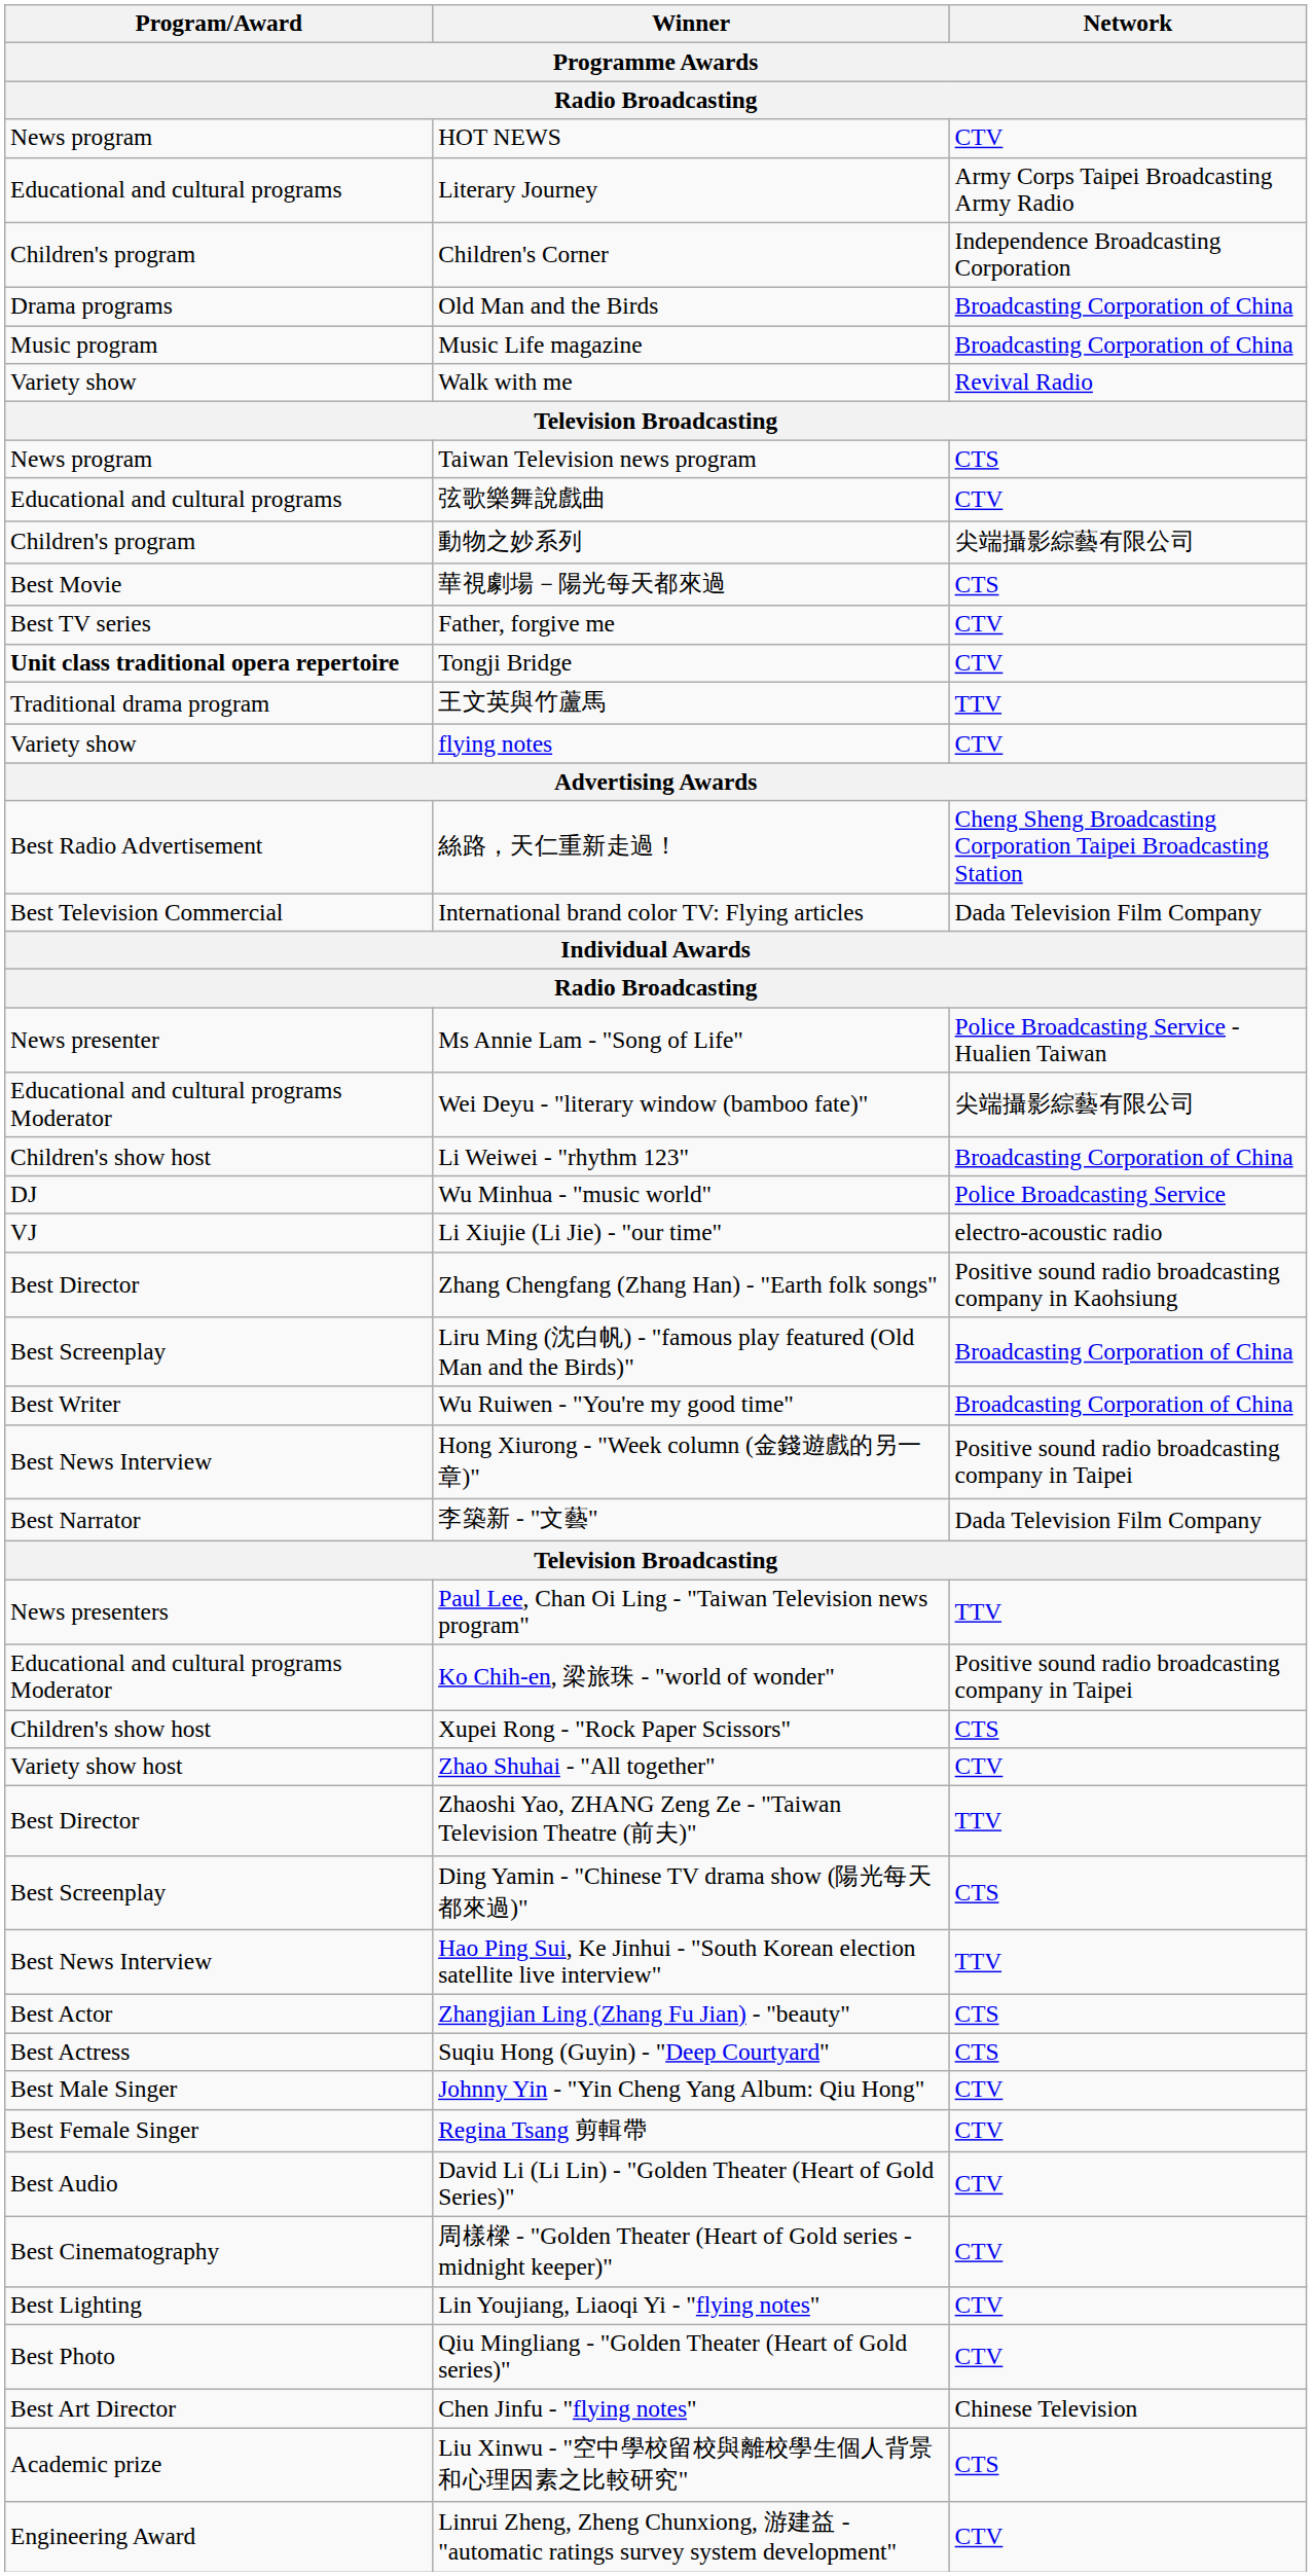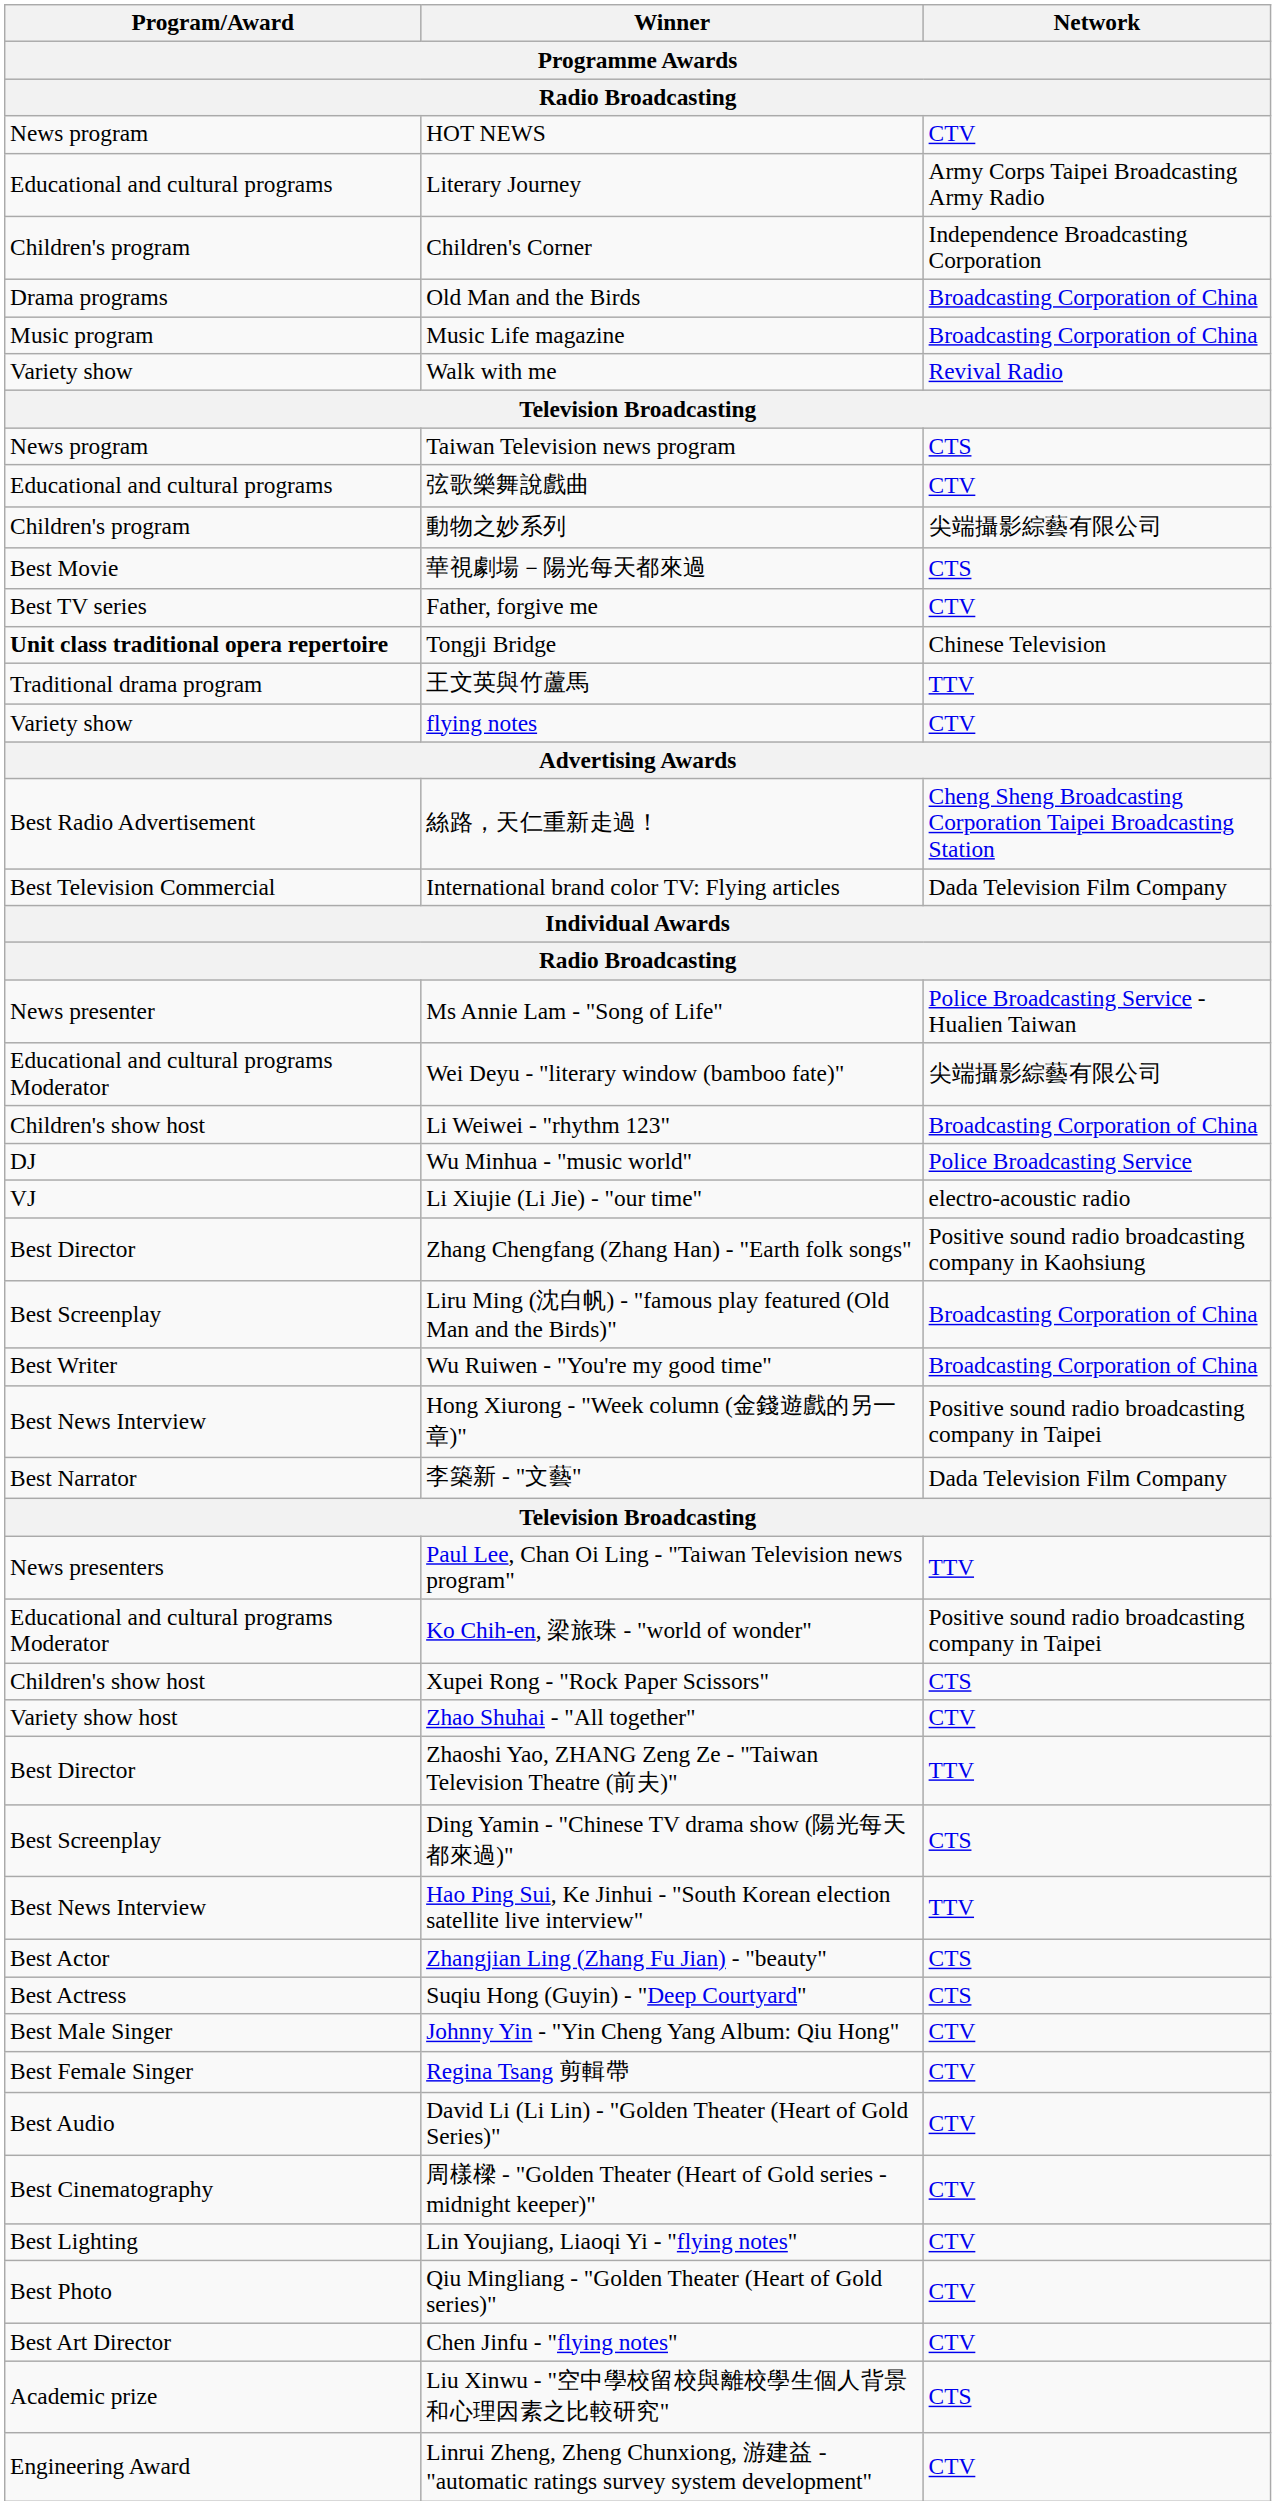Tongji Bridge | Network: CTV -> Chinese Television
Chen Jinfu - "flying notes" | Network: Chinese Television -> CTV
